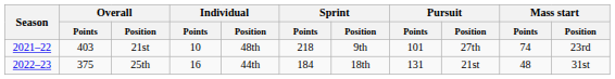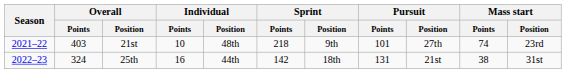25th | Overall / Points: 375 -> 324
25th | Sprint / Points: 184 -> 142
25th | Mass start / Points: 48 -> 38
